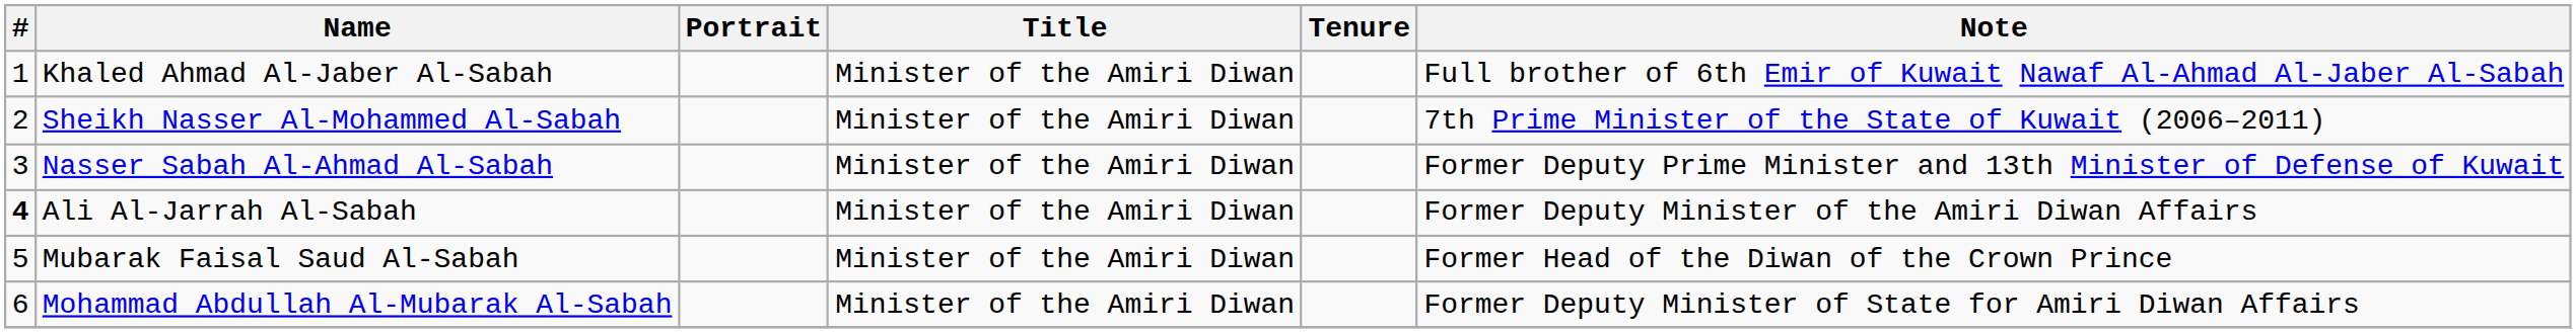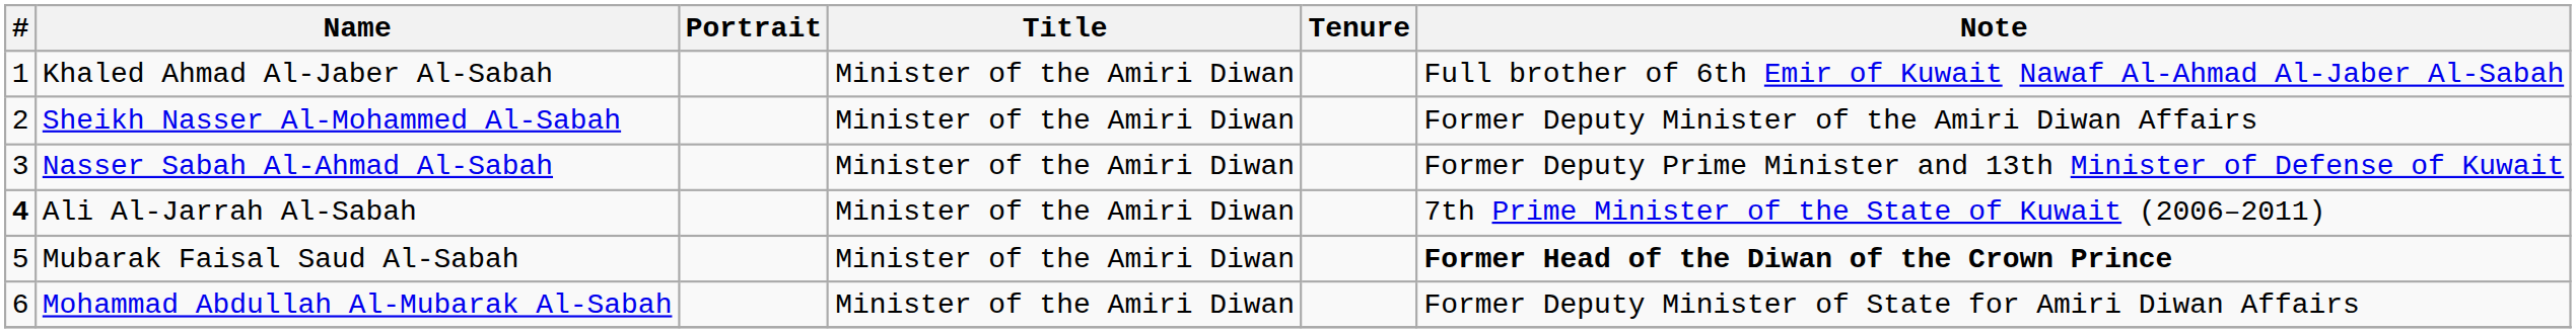Sheikh Nasser Al-Mohammed Al-Sabah | Note: 7th Prime Minister of the State of Kuwait (2006–2011) -> Former Deputy Minister of the Amiri Diwan Affairs
Ali Al-Jarrah Al-Sabah | Note: Former Deputy Minister of the Amiri Diwan Affairs -> 7th Prime Minister of the State of Kuwait (2006–2011)
Mubarak Faisal Saud Al-Sabah | Note: normal -> bold
